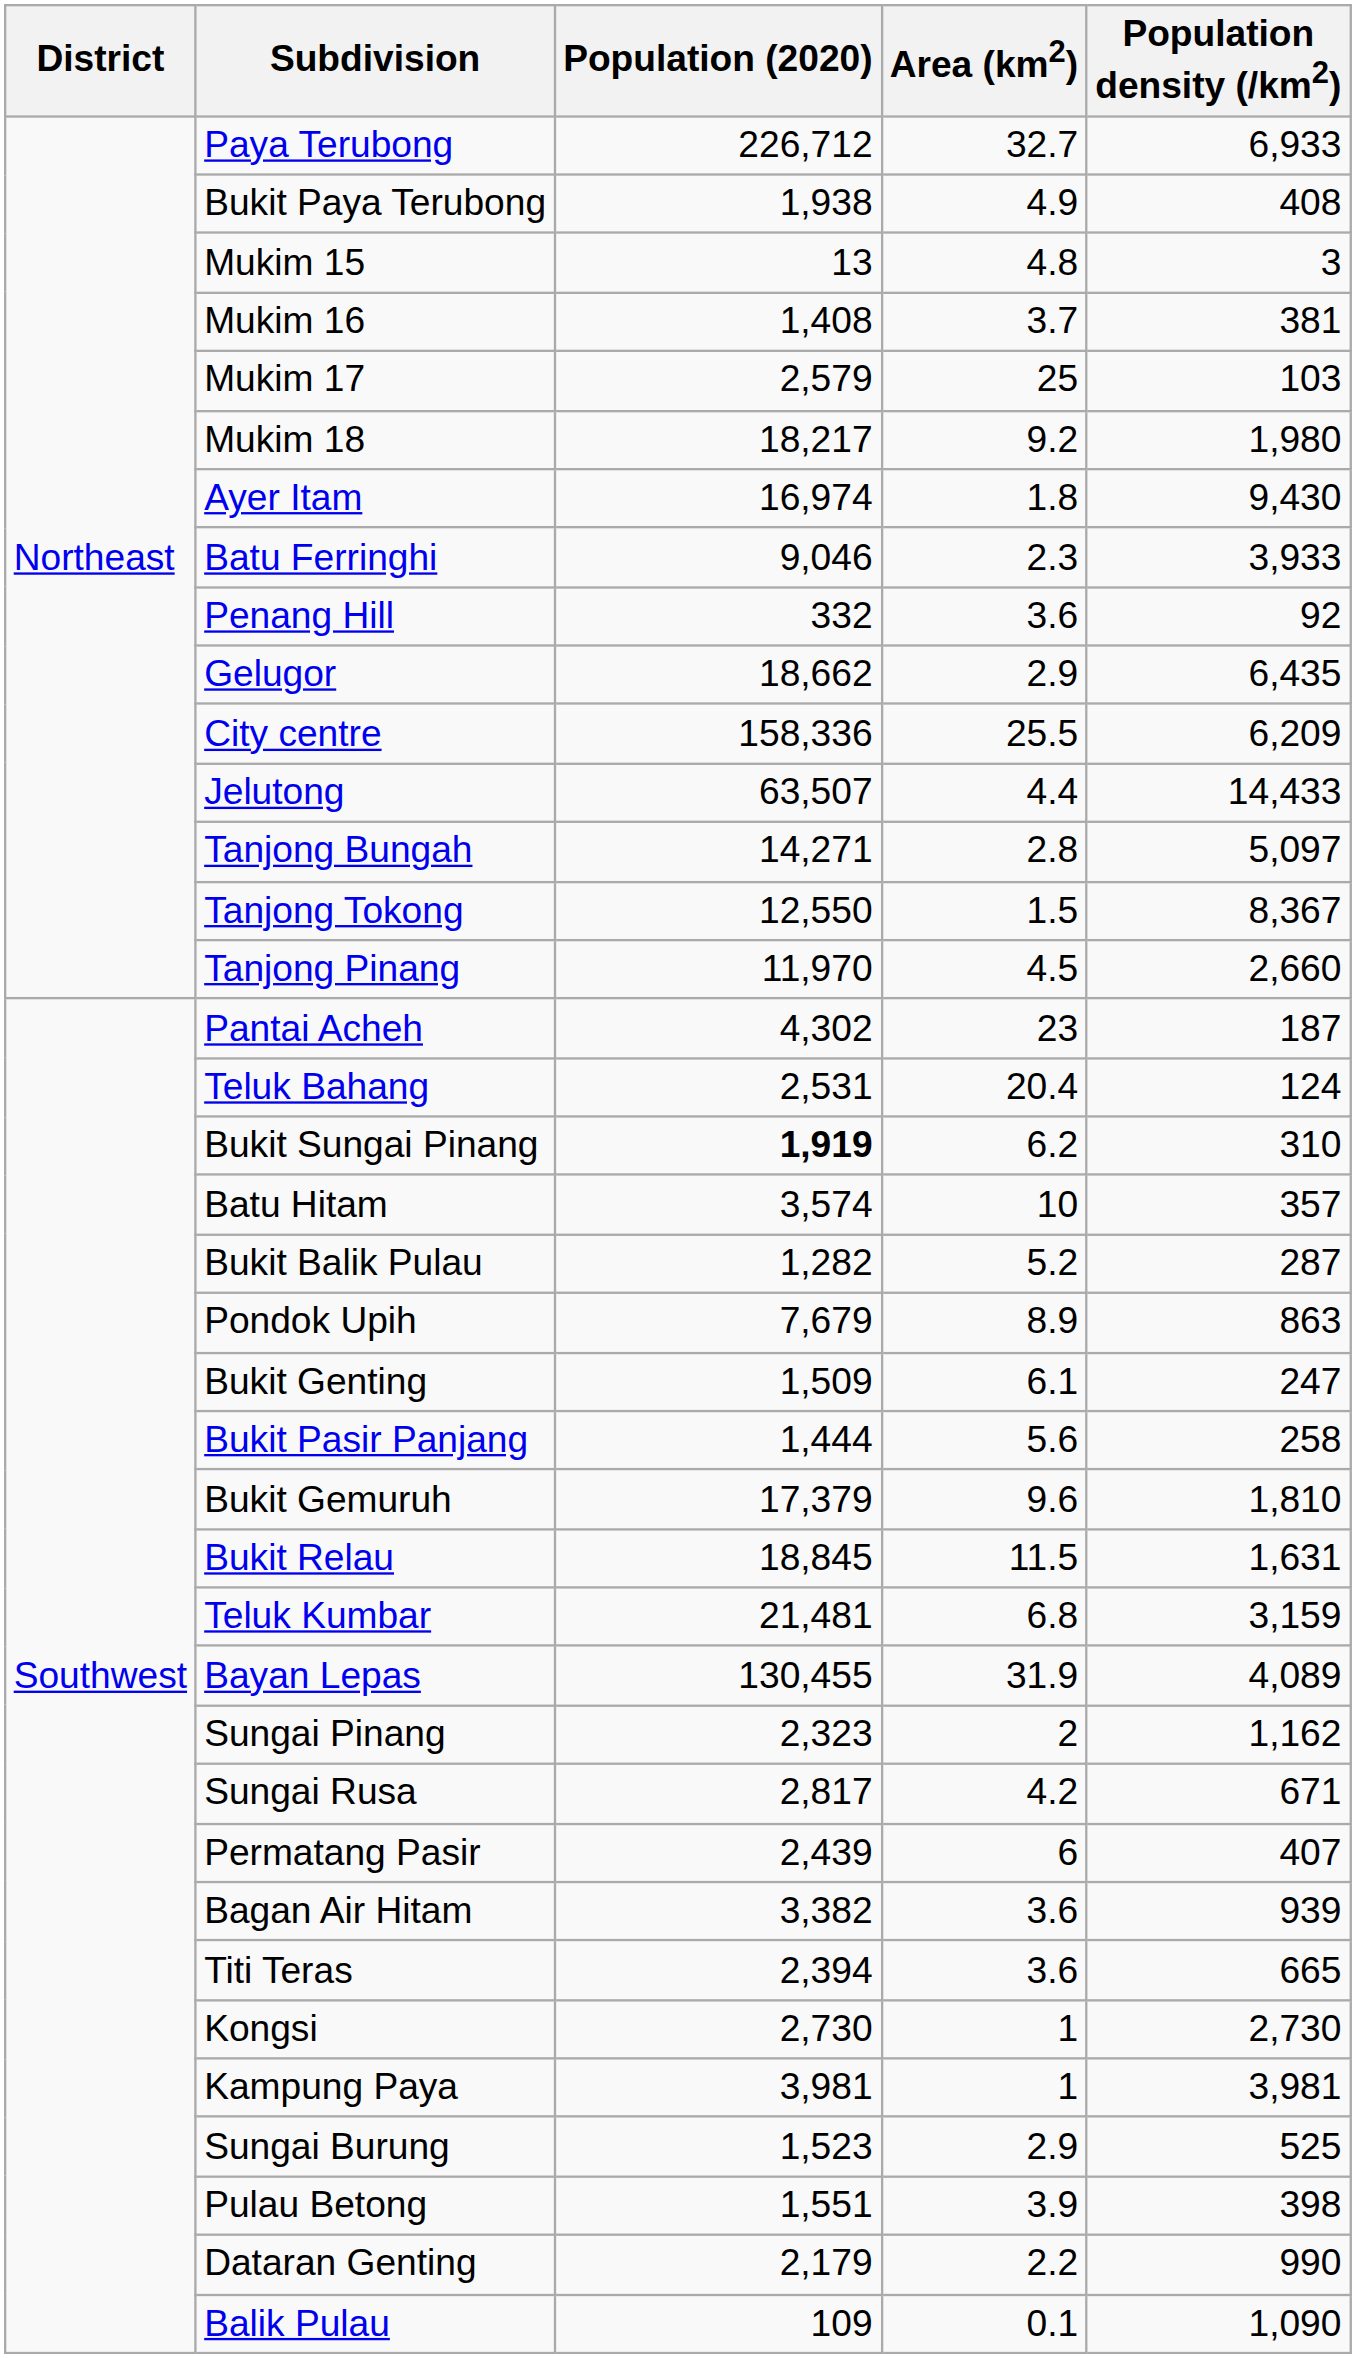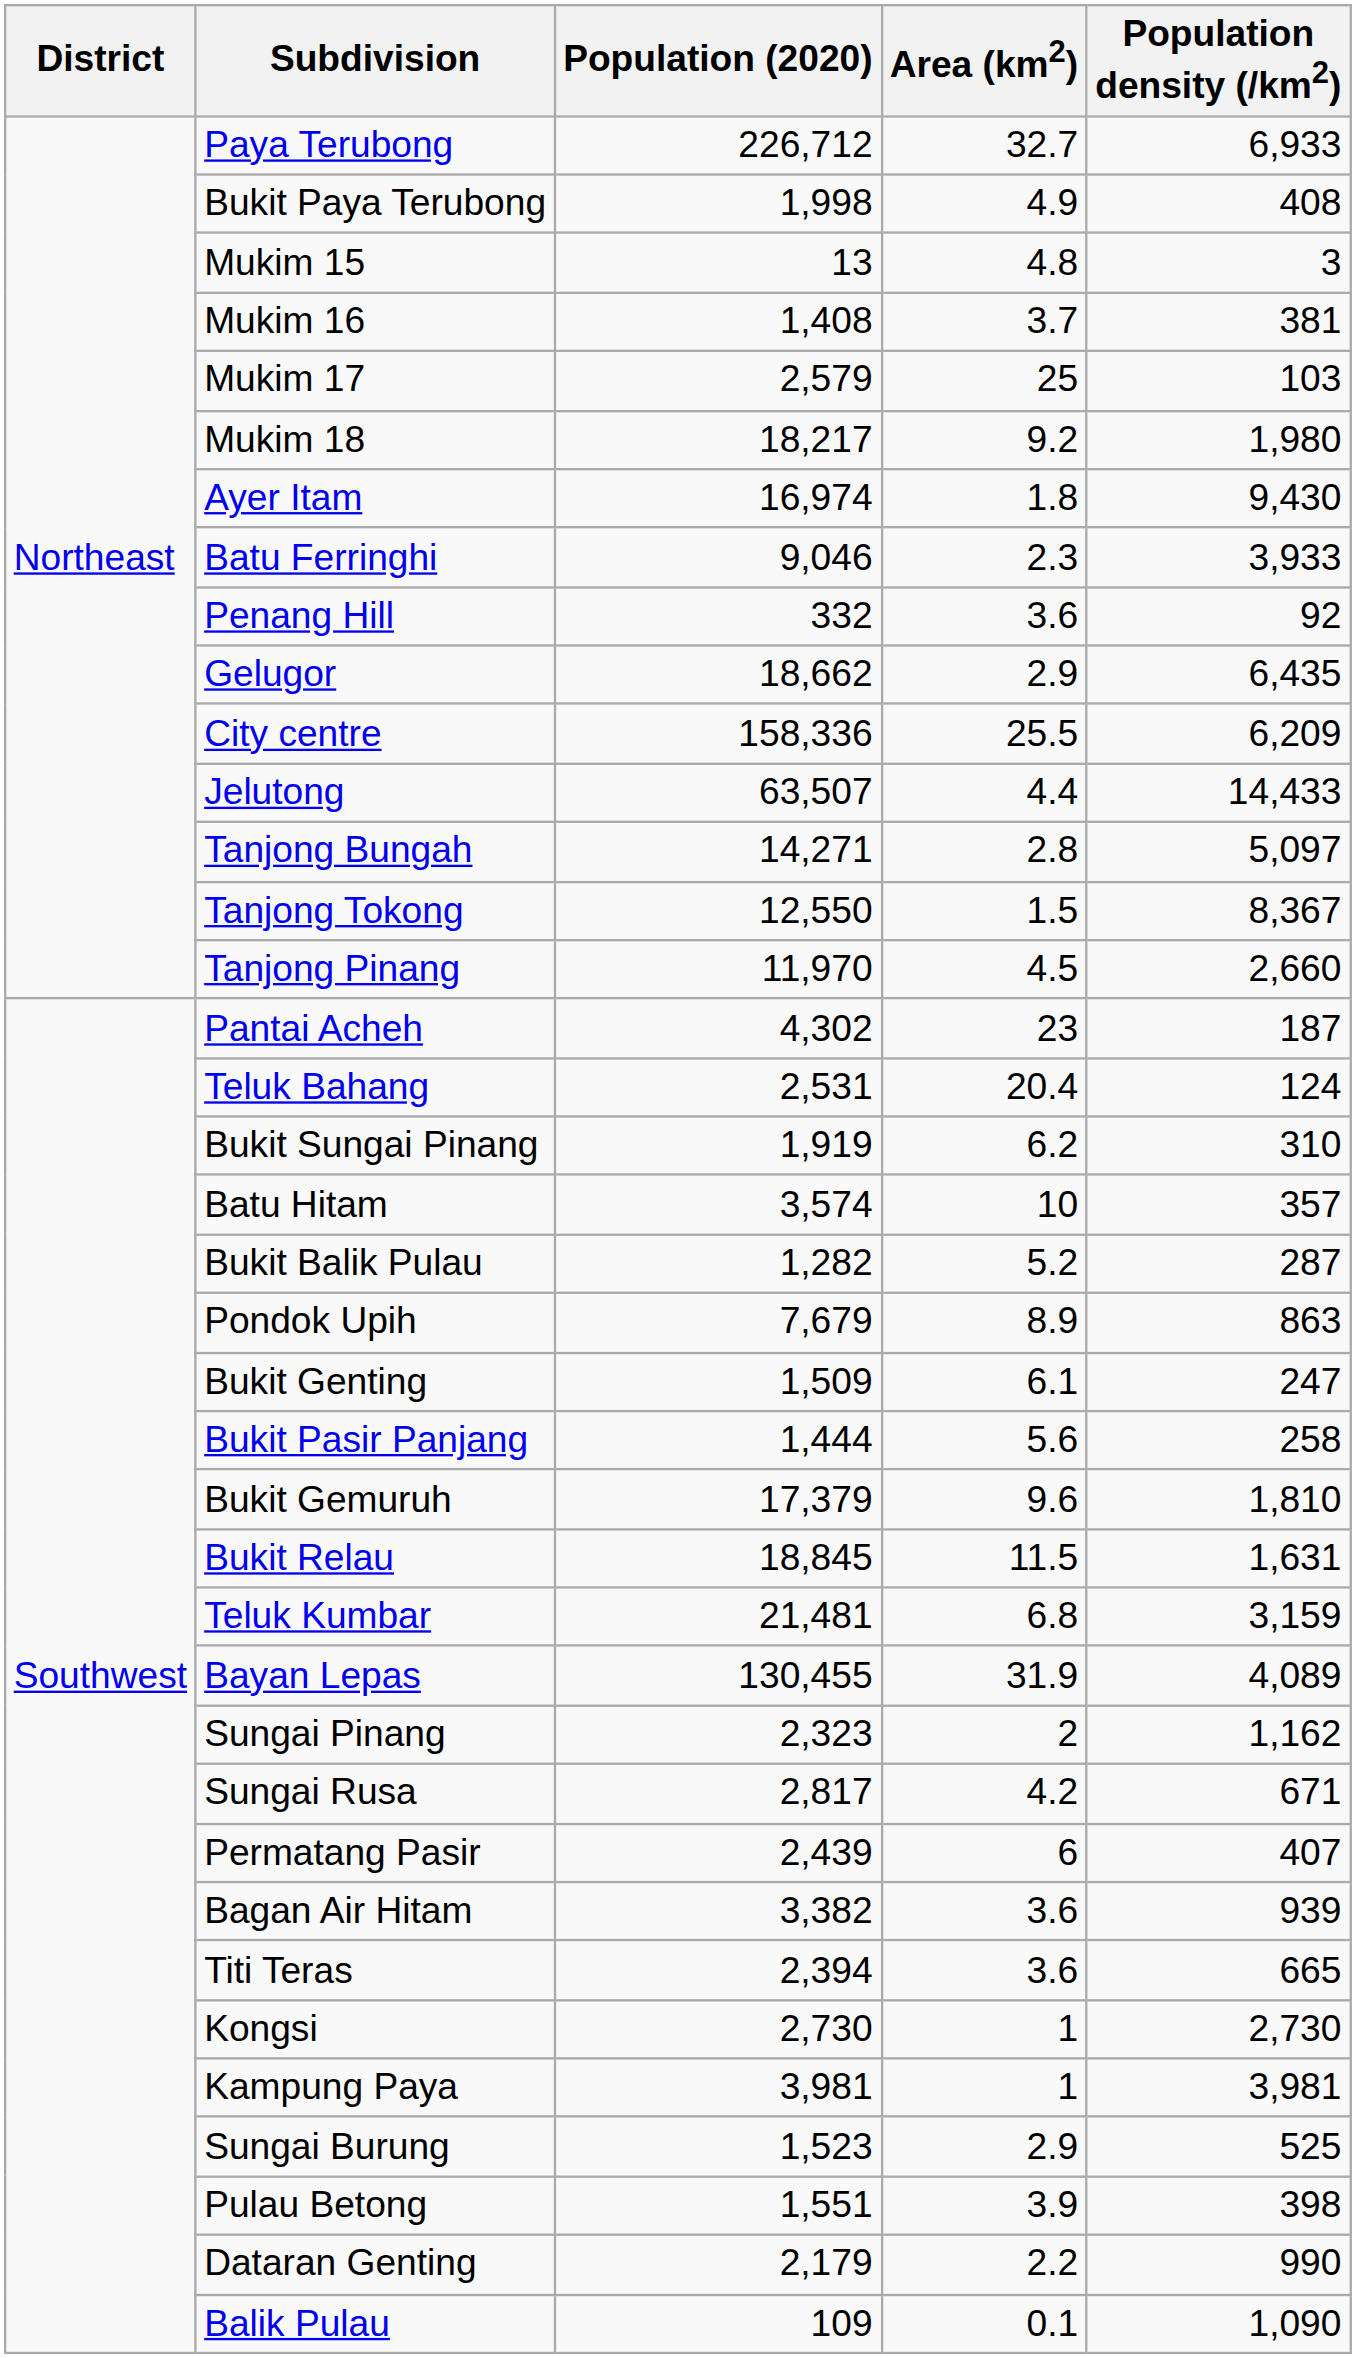Bukit Paya Terubong | Population (2020): 1,938 -> 1,998
Bukit Sungai Pinang | Population (2020): bold -> normal
